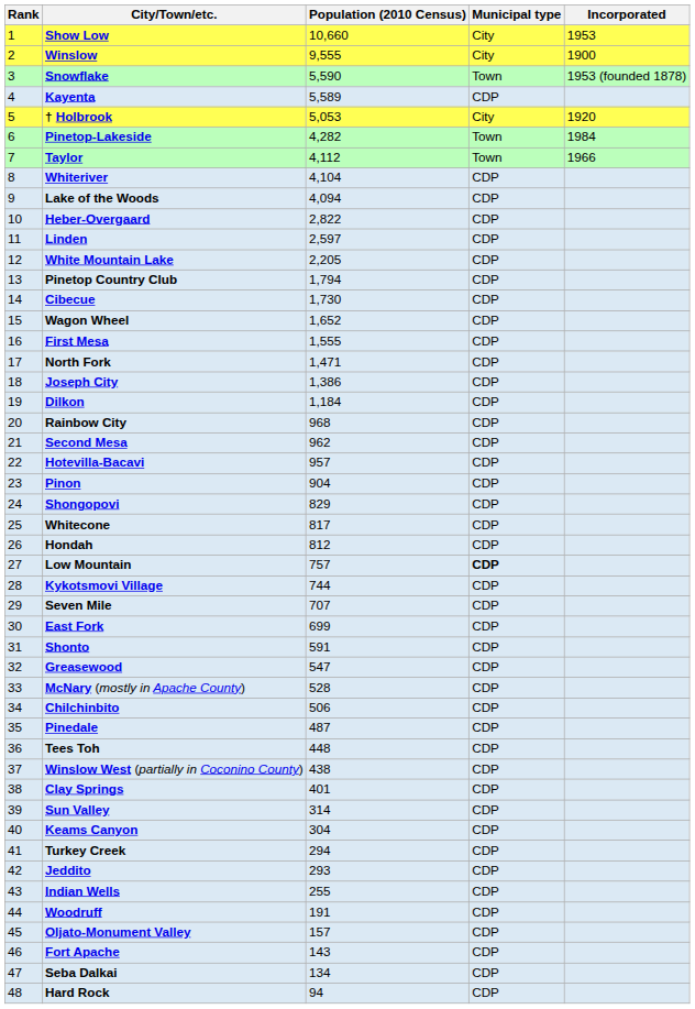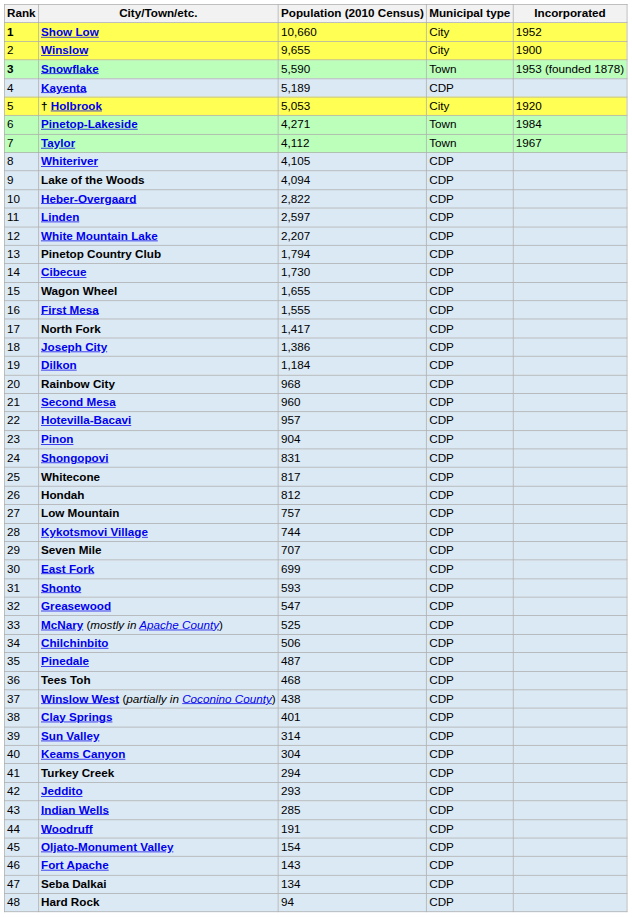Show Low | Rank: normal -> bold
Show Low | Incorporated: 1953 -> 1952
Winslow | Population (2010 Census): 9,555 -> 9,655
Snowflake | Rank: normal -> bold
Kayenta | Population (2010 Census): 5,589 -> 5,189
Pinetop-Lakeside | Population (2010 Census): 4,282 -> 4,271
Taylor | Incorporated: 1966 -> 1967
Whiteriver | Population (2010 Census): 4,104 -> 4,105
White Mountain Lake | Population (2010 Census): 2,205 -> 2,207
Wagon Wheel | Population (2010 Census): 1,652 -> 1,655
North Fork | Population (2010 Census): 1,471 -> 1,417
Second Mesa | Population (2010 Census): 962 -> 960
Shongopovi | Population (2010 Census): 829 -> 831
Low Mountain | Municipal type: bold -> normal
Shonto | Population (2010 Census): 591 -> 593
McNary (mostly in Apache County) | Population (2010 Census): 528 -> 525
Tees Toh | Population (2010 Census): 448 -> 468
Indian Wells | Population (2010 Census): 255 -> 285
Oljato-Monument Valley | Population (2010 Census): 157 -> 154
